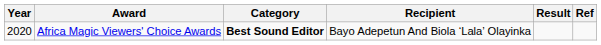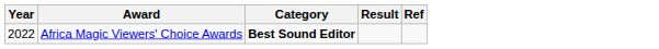- column: Recipient | Bayo Adepetun And Biola ‘Lala’ Olayinka
Africa Magic Viewers' Choice Awards | Year: 2020 -> 2022
